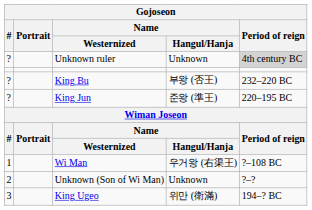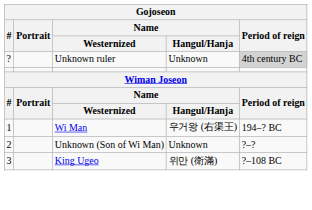- row: ? | King Bu | 부왕 (否王) | 232–220 BC
- row: ? | King Jun | 준왕 (準王) | 220–195 BC
Wi Man | Period of reign: ?–108 BC -> 194–? BC
King Ugeo | Period of reign: 194–? BC -> ?–108 BC
